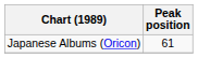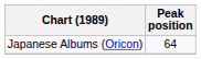Japanese Albums (Oricon) | Peak position: 61 -> 64
